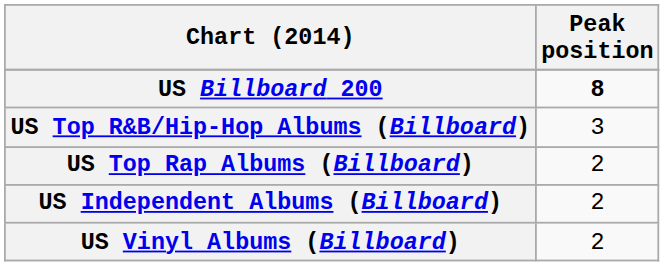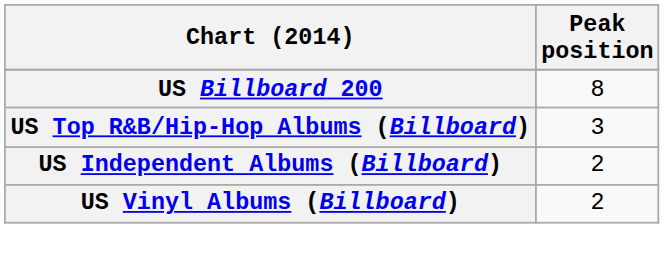US Billboard 200 | Peak position: bold -> normal
- row: US Top Rap Albums (Billboard) | 2
